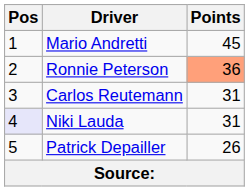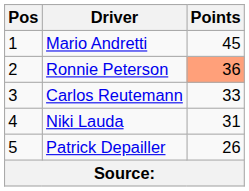Carlos Reutemann | Points: 31 -> 33
Niki Lauda | Pos: lavender background -> no background
